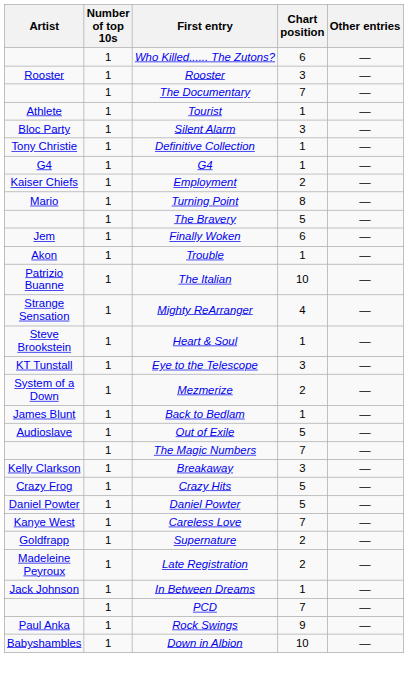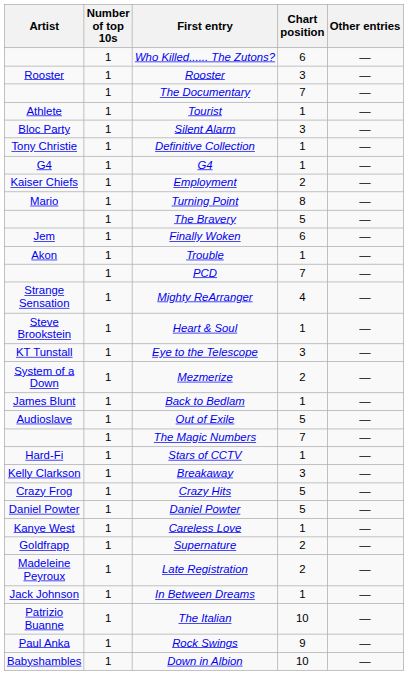rows swapped: The Italian <-> PCD
+ row: Hard-Fi | 1 | Stars of CCTV | 1 | —
Careless Love | Chart position: 7 -> 1
